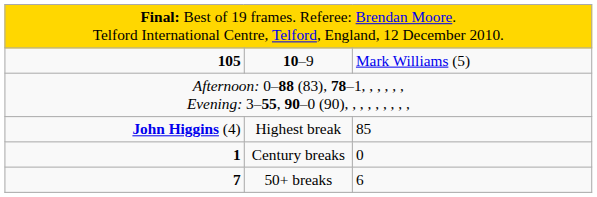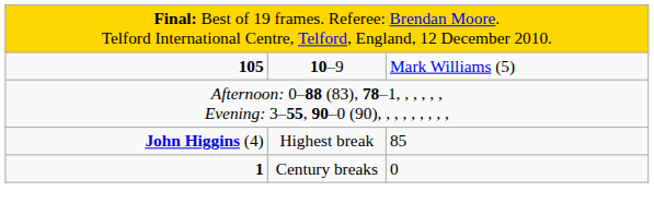- row: 7 | 50+ breaks | 6
